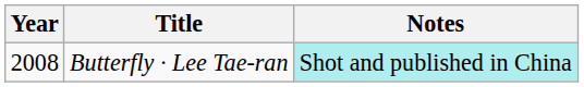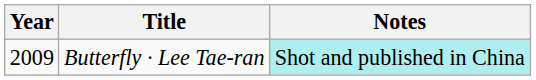Butterfly · Lee Tae-ran | Year: 2008 -> 2009
